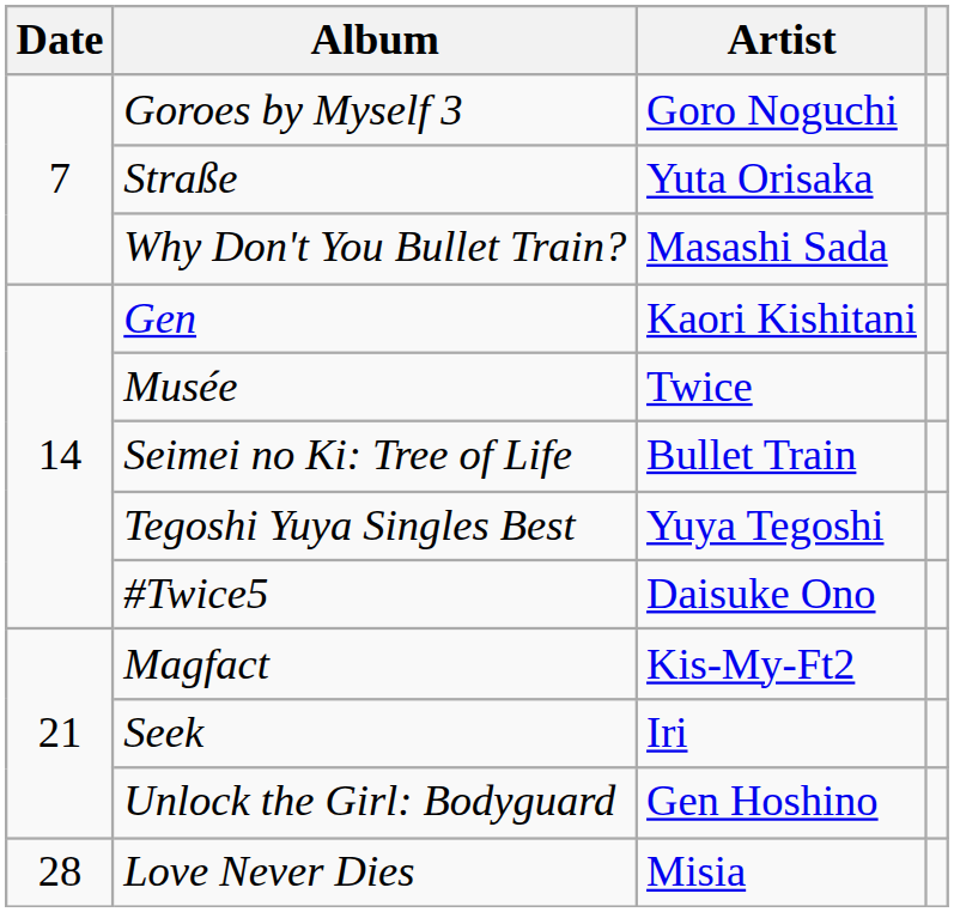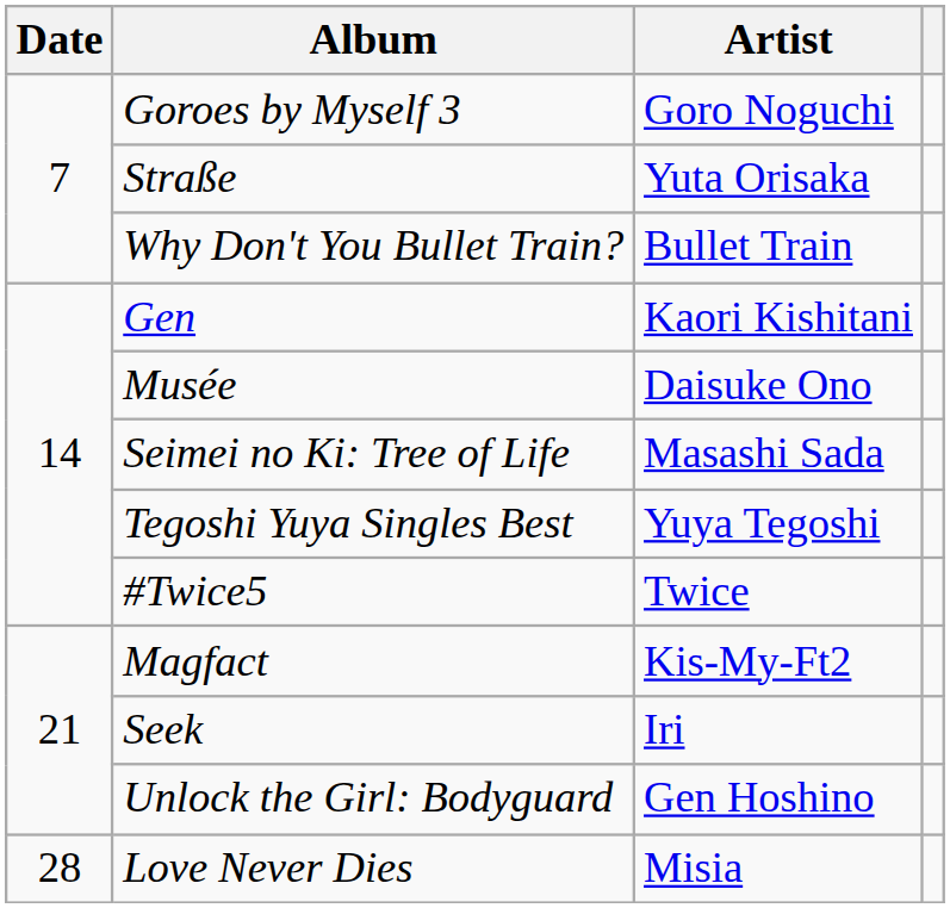Why Don't You Bullet Train? | Artist: Masashi Sada -> Bullet Train
Musée | Artist: Twice -> Daisuke Ono
Seimei no Ki: Tree of Life | Artist: Bullet Train -> Masashi Sada
#Twice5 | Artist: Daisuke Ono -> Twice
